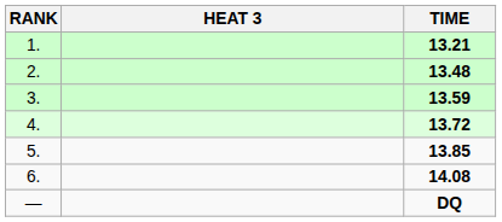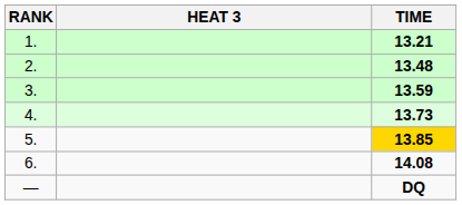4. | TIME: 13.72 -> 13.73
5. | TIME: no background -> gold background
